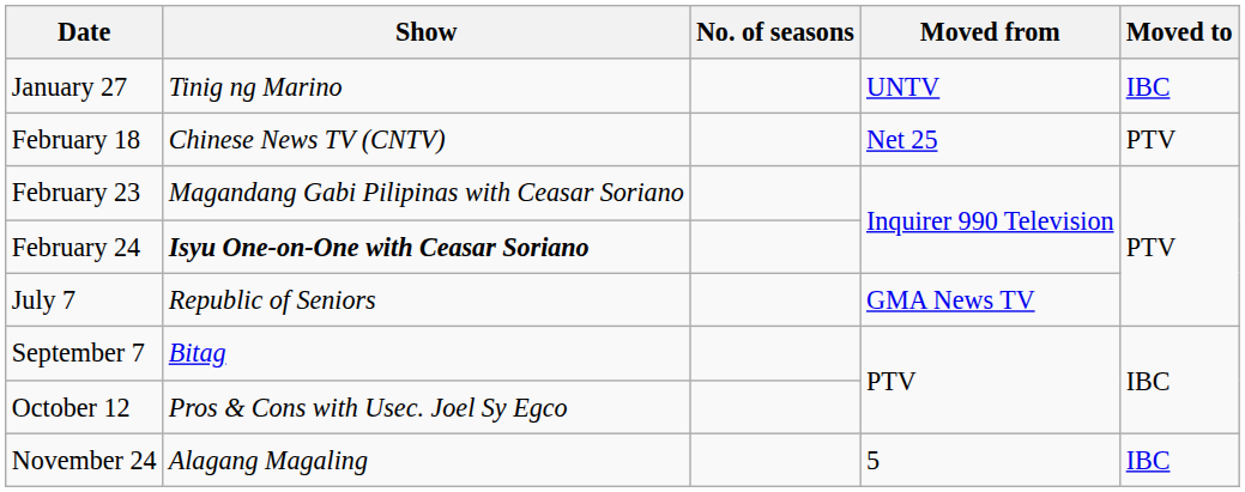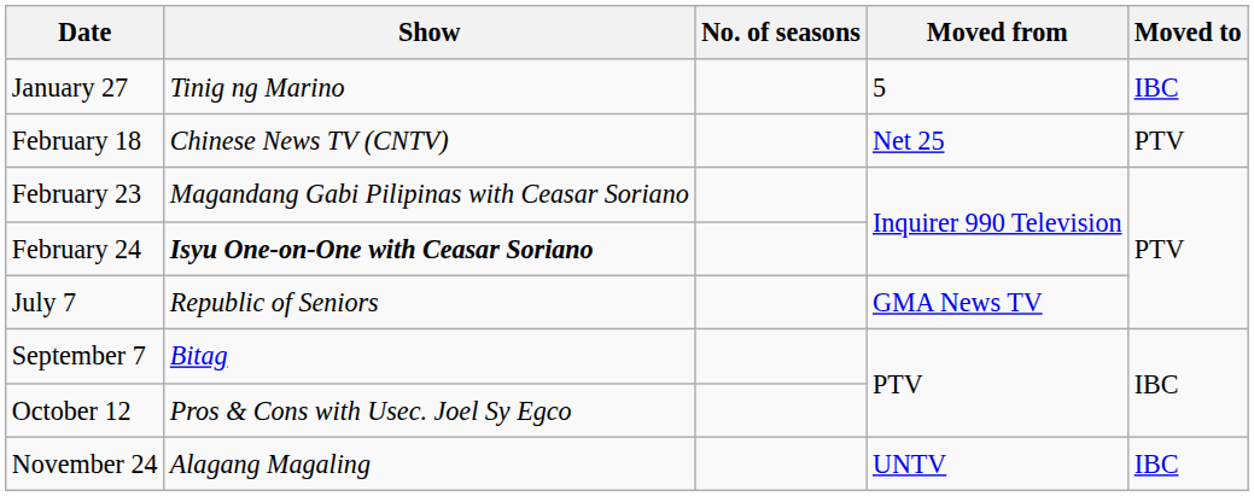January 27 | Moved from: UNTV -> 5
November 24 | Moved from: 5 -> UNTV
